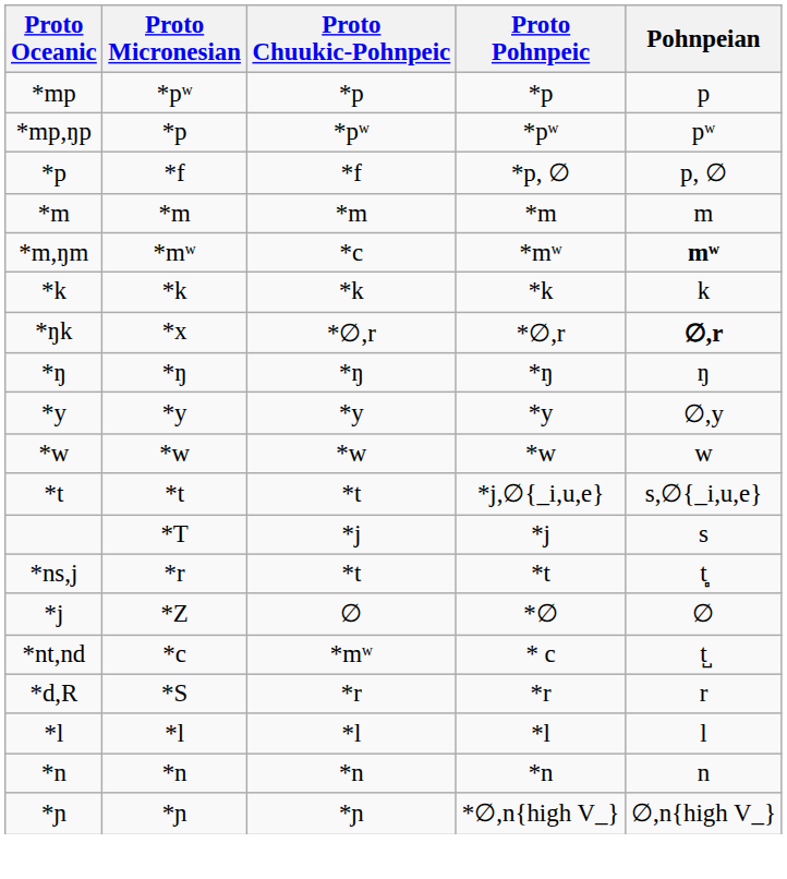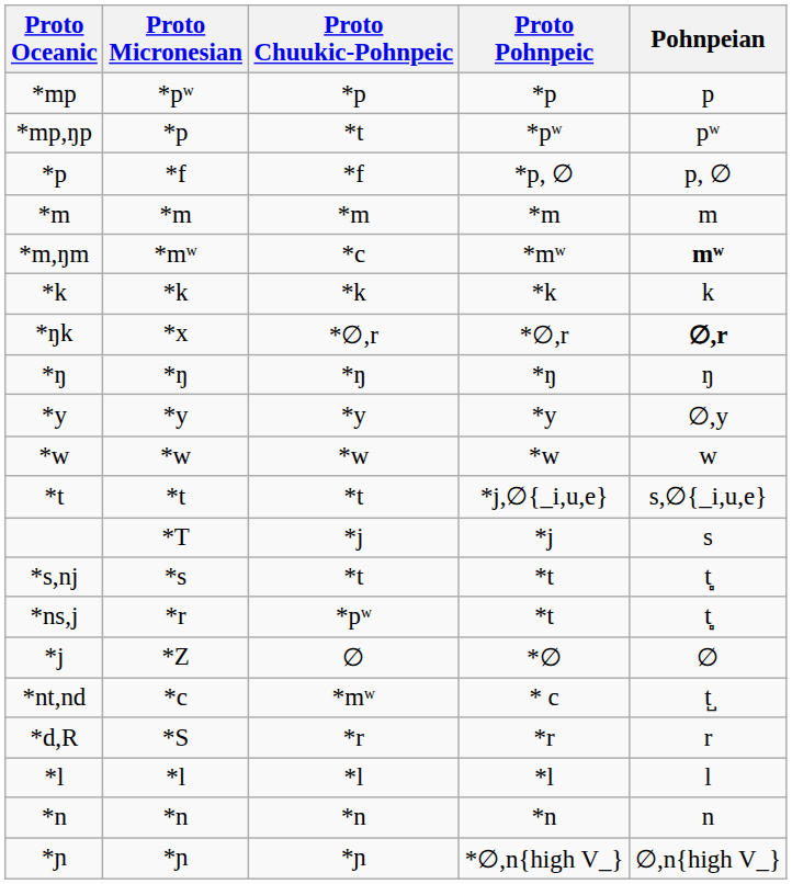*mp,ŋp | Proto Chuukic-Pohnpeic: *pʷ -> *t
+ row: *s,nj | *s | *t | *t | t̻
*ns,j | Proto Chuukic-Pohnpeic: *t -> *pʷ
